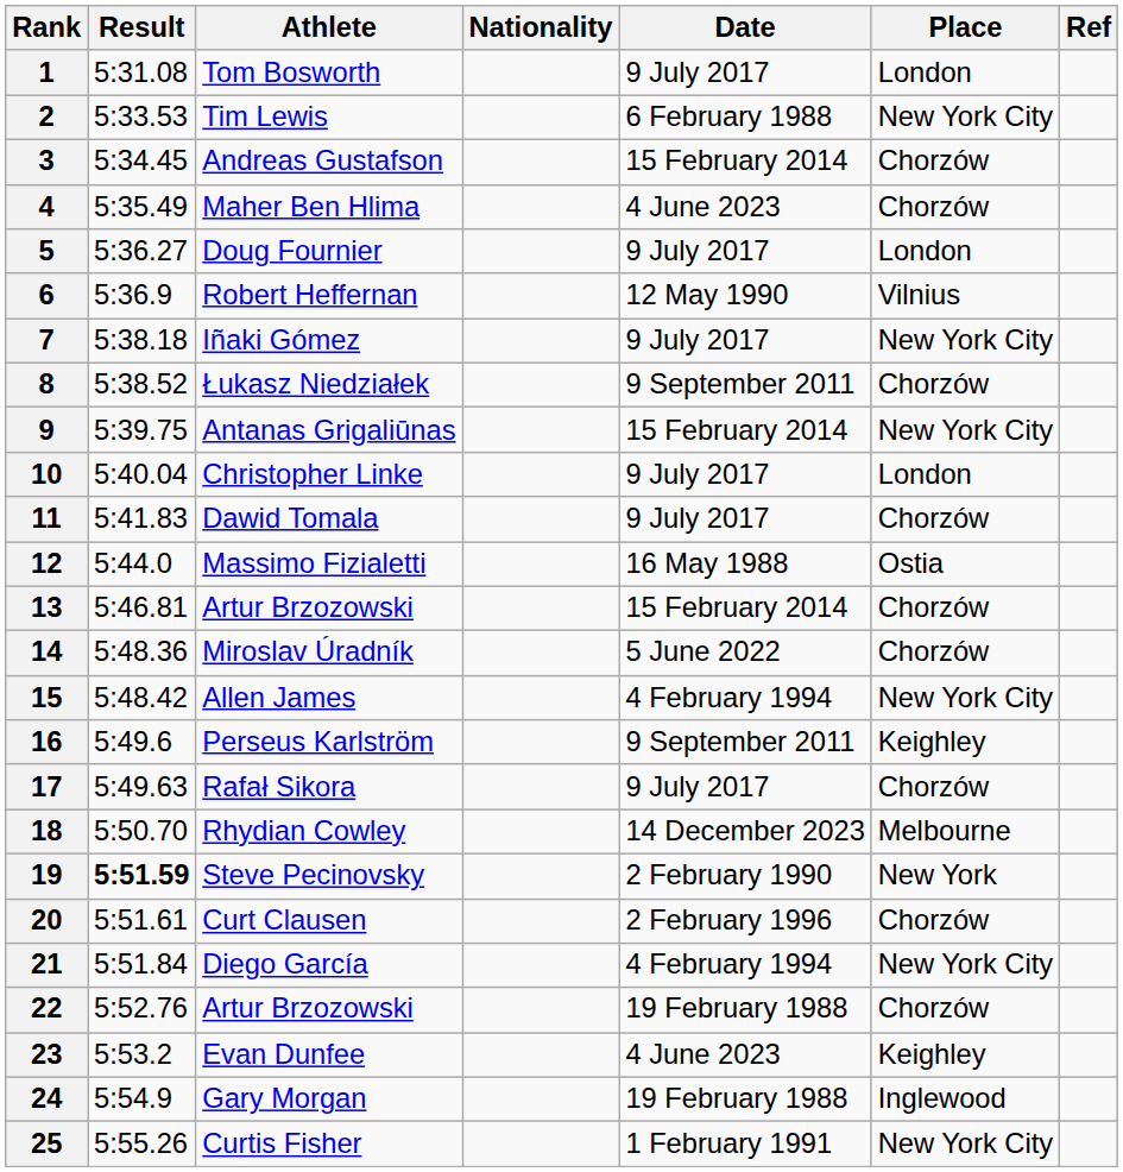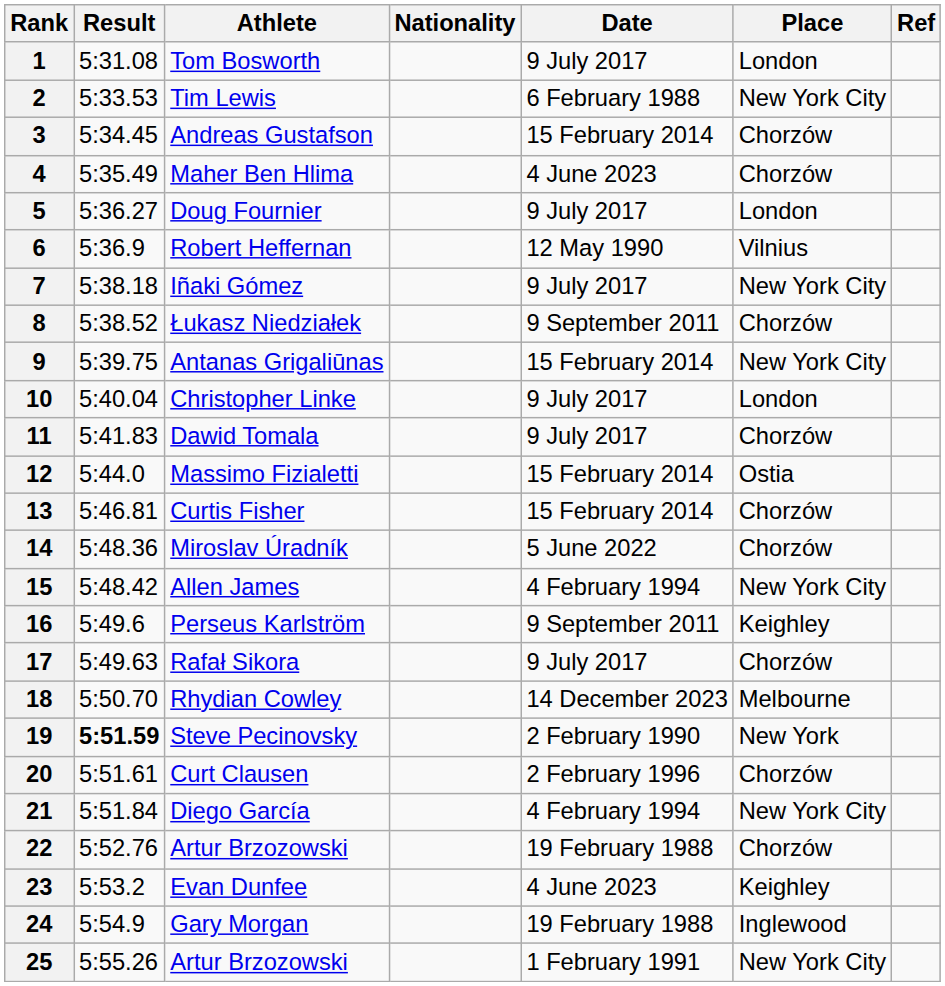12 | Date: 16 May 1988 -> 15 February 2014
13 | Athlete: Artur Brzozowski -> Curtis Fisher
25 | Athlete: Curtis Fisher -> Artur Brzozowski
